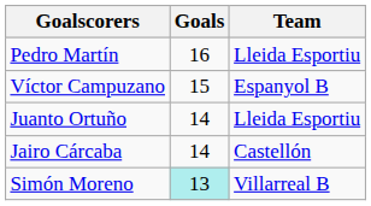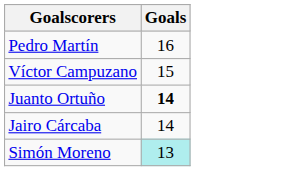- column: Team | Lleida Esportiu | Espanyol B | Lleida Esportiu | Castellón | Villarreal B
Juanto Ortuño | Goals: normal -> bold
